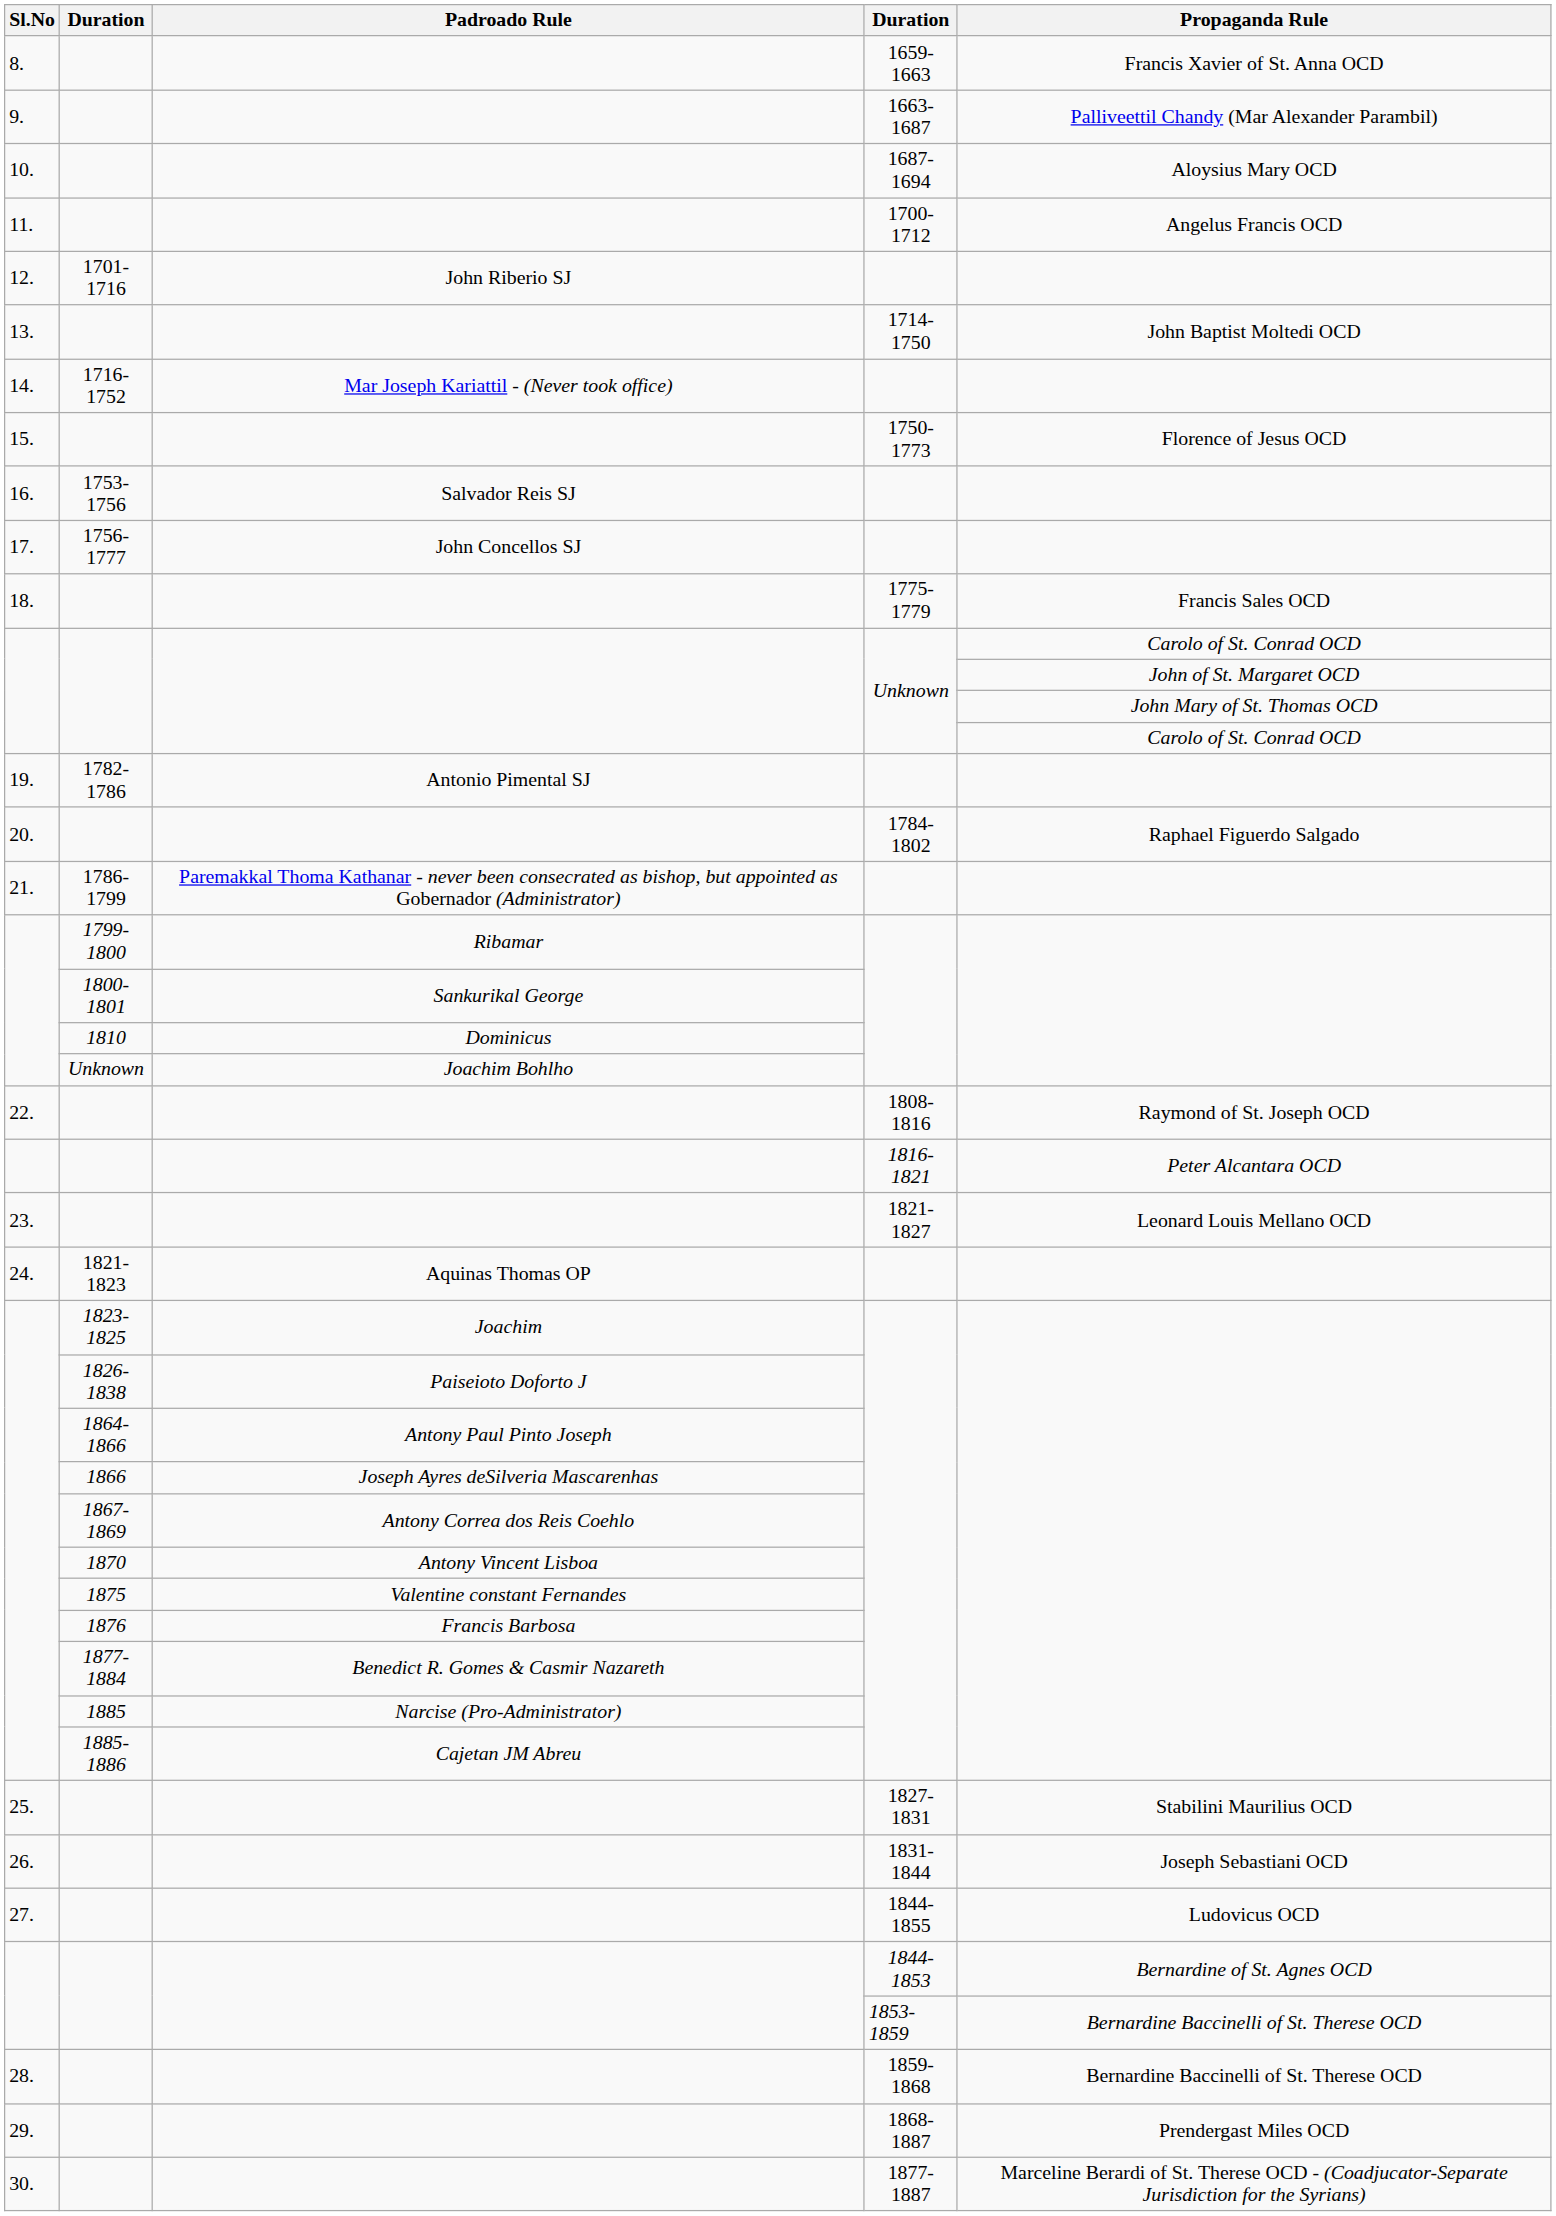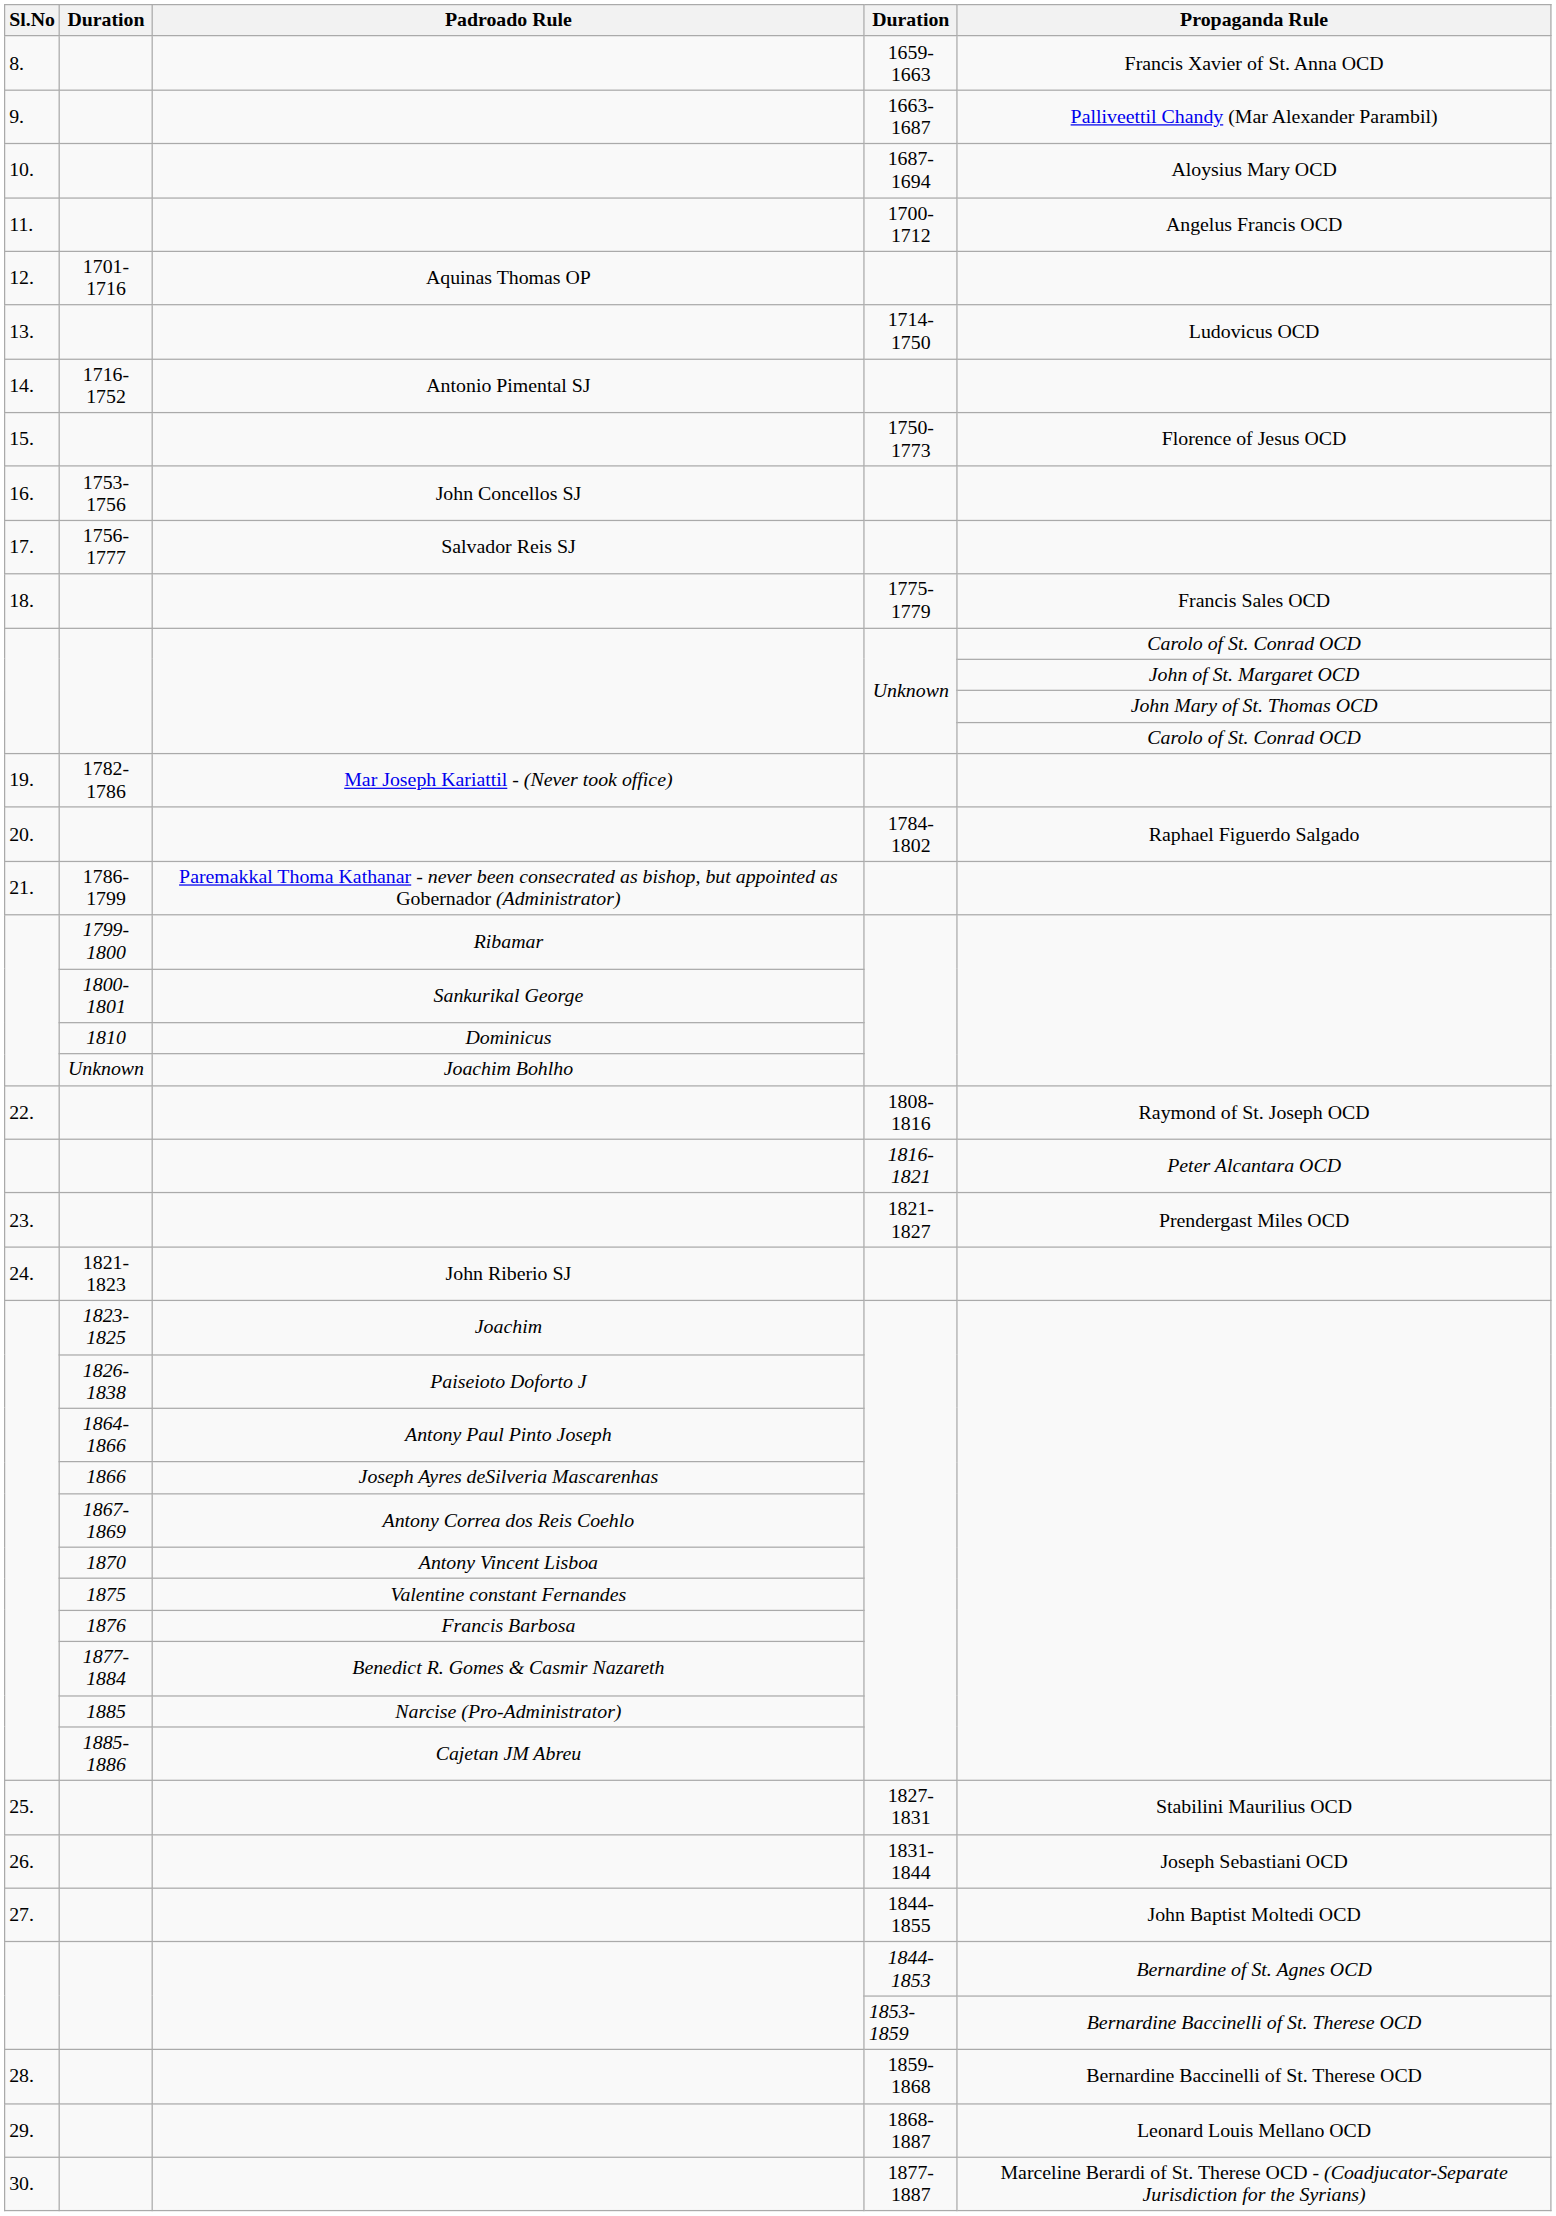12. | Padroado Rule: John Riberio SJ -> Aquinas Thomas OP
13. | Propaganda Rule: John Baptist Moltedi OCD -> Ludovicus OCD
14. | Padroado Rule: Mar Joseph Kariattil - (Never took office) -> Antonio Pimental SJ
16. | Padroado Rule: Salvador Reis SJ -> John Concellos SJ
17. | Padroado Rule: John Concellos SJ -> Salvador Reis SJ
19. | Padroado Rule: Antonio Pimental SJ -> Mar Joseph Kariattil - (Never took office)
23. | Propaganda Rule: Leonard Louis Mellano OCD -> Prendergast Miles OCD
24. | Padroado Rule: Aquinas Thomas OP -> John Riberio SJ
27. | Propaganda Rule: Ludovicus OCD -> John Baptist Moltedi OCD
29. | Propaganda Rule: Prendergast Miles OCD -> Leonard Louis Mellano OCD
